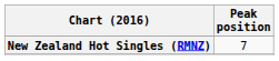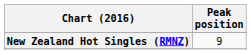New Zealand Hot Singles (RMNZ) | Peak position: 7 -> 9
